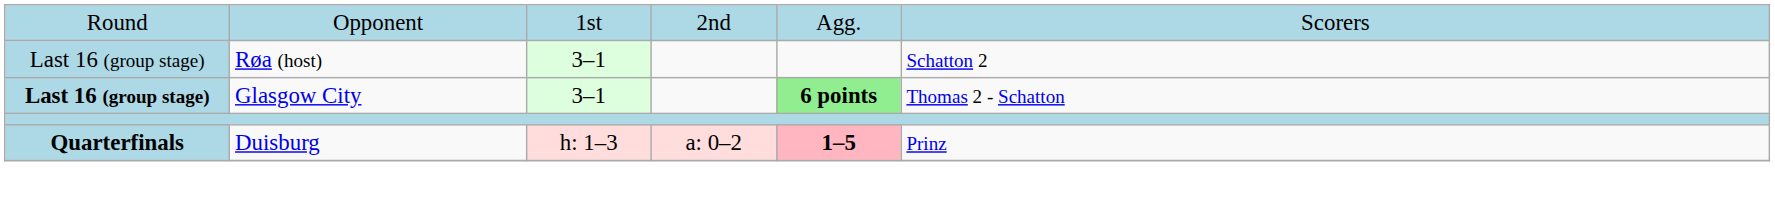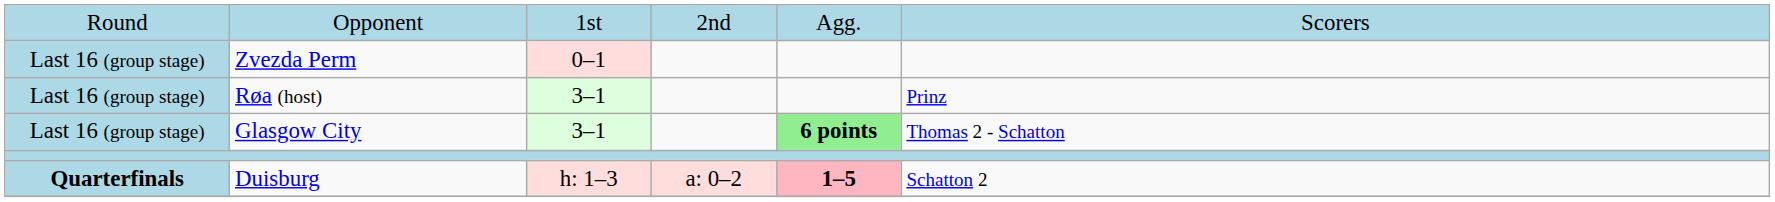+ row: Last 16 (group stage) | Zvezda Perm | 0–1
Røa (host) | column 6: Schatton 2 -> Prinz
Glasgow City | column 1: bold -> normal
Duisburg | column 6: Prinz -> Schatton 2
